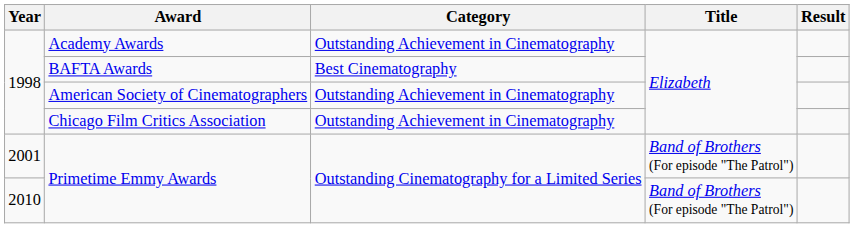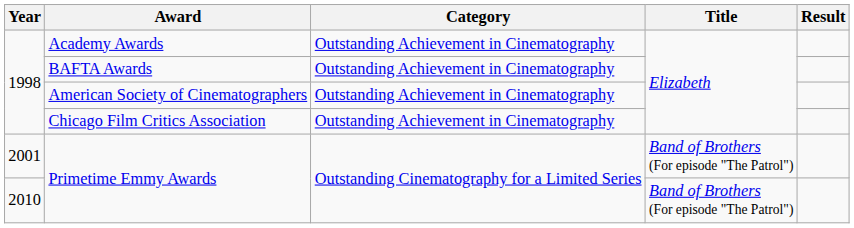BAFTA Awards | Category: Best Cinematography -> Outstanding Achievement in Cinematography
